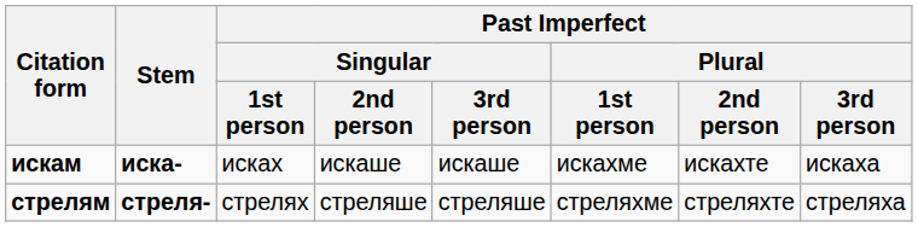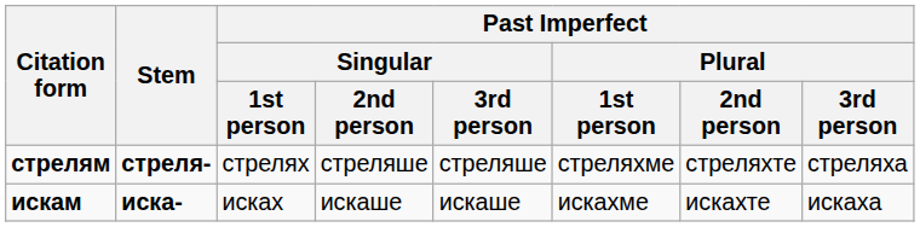rows swapped: искам <-> стрелям
